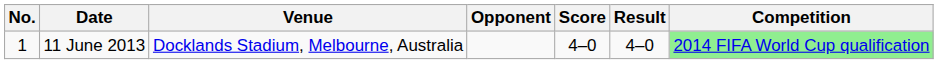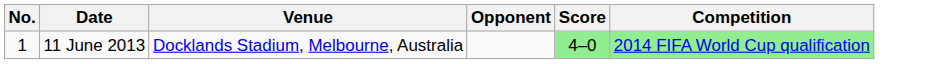- column: Result | 4–0
11 June 2013 | Score: no background -> lightgreen background
